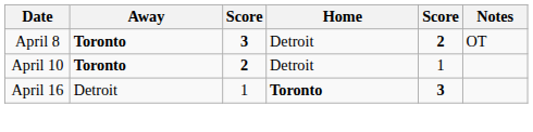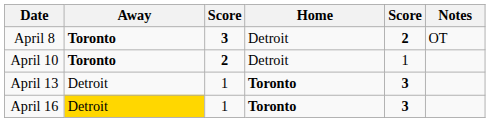+ row: April 13 | Detroit | 1 | Toronto | 3
April 16 | Away: no background -> gold background
